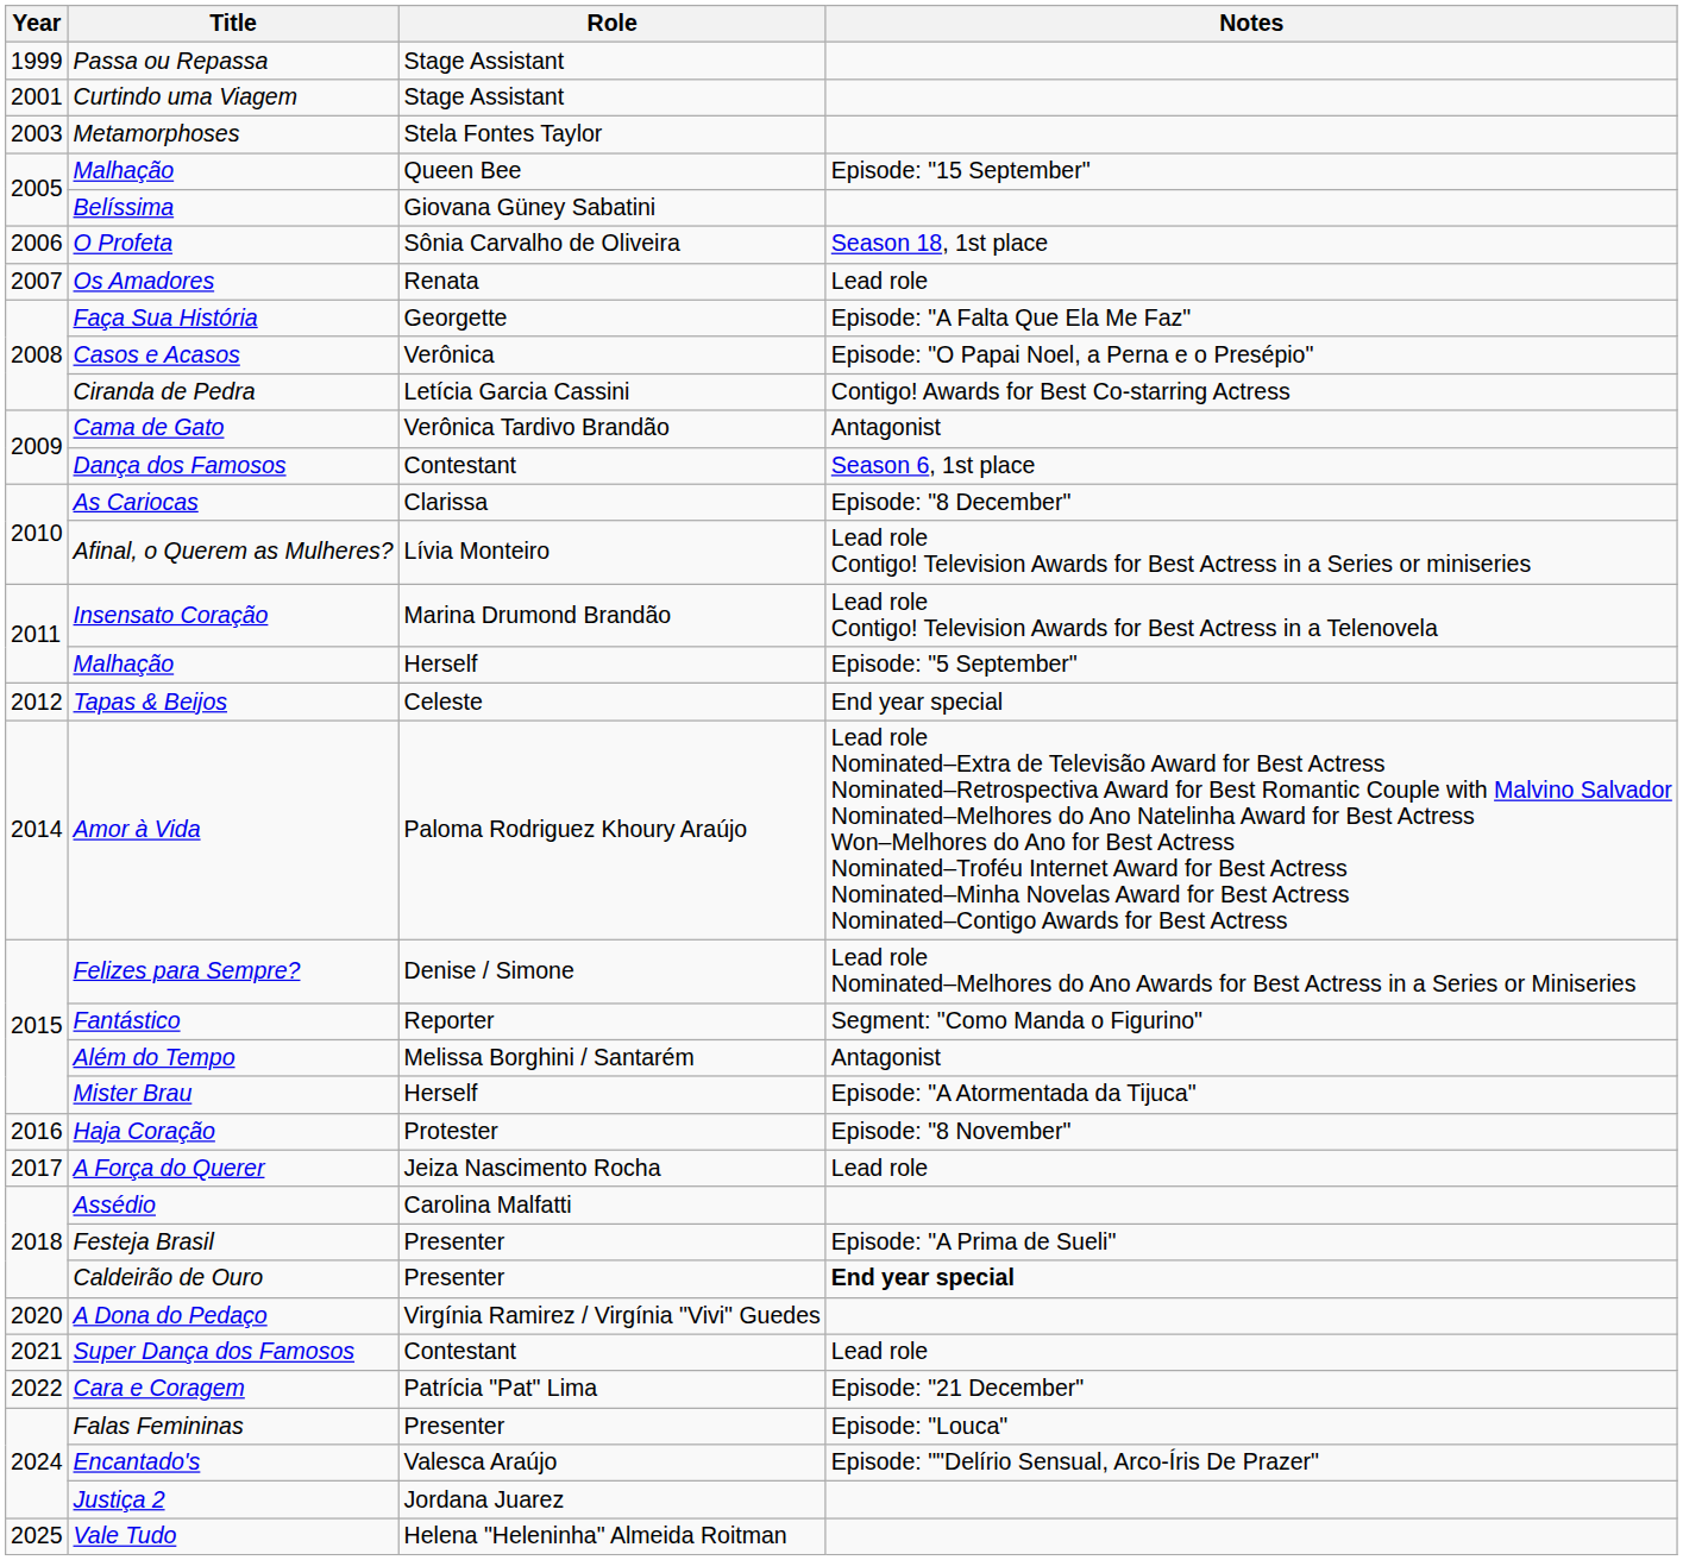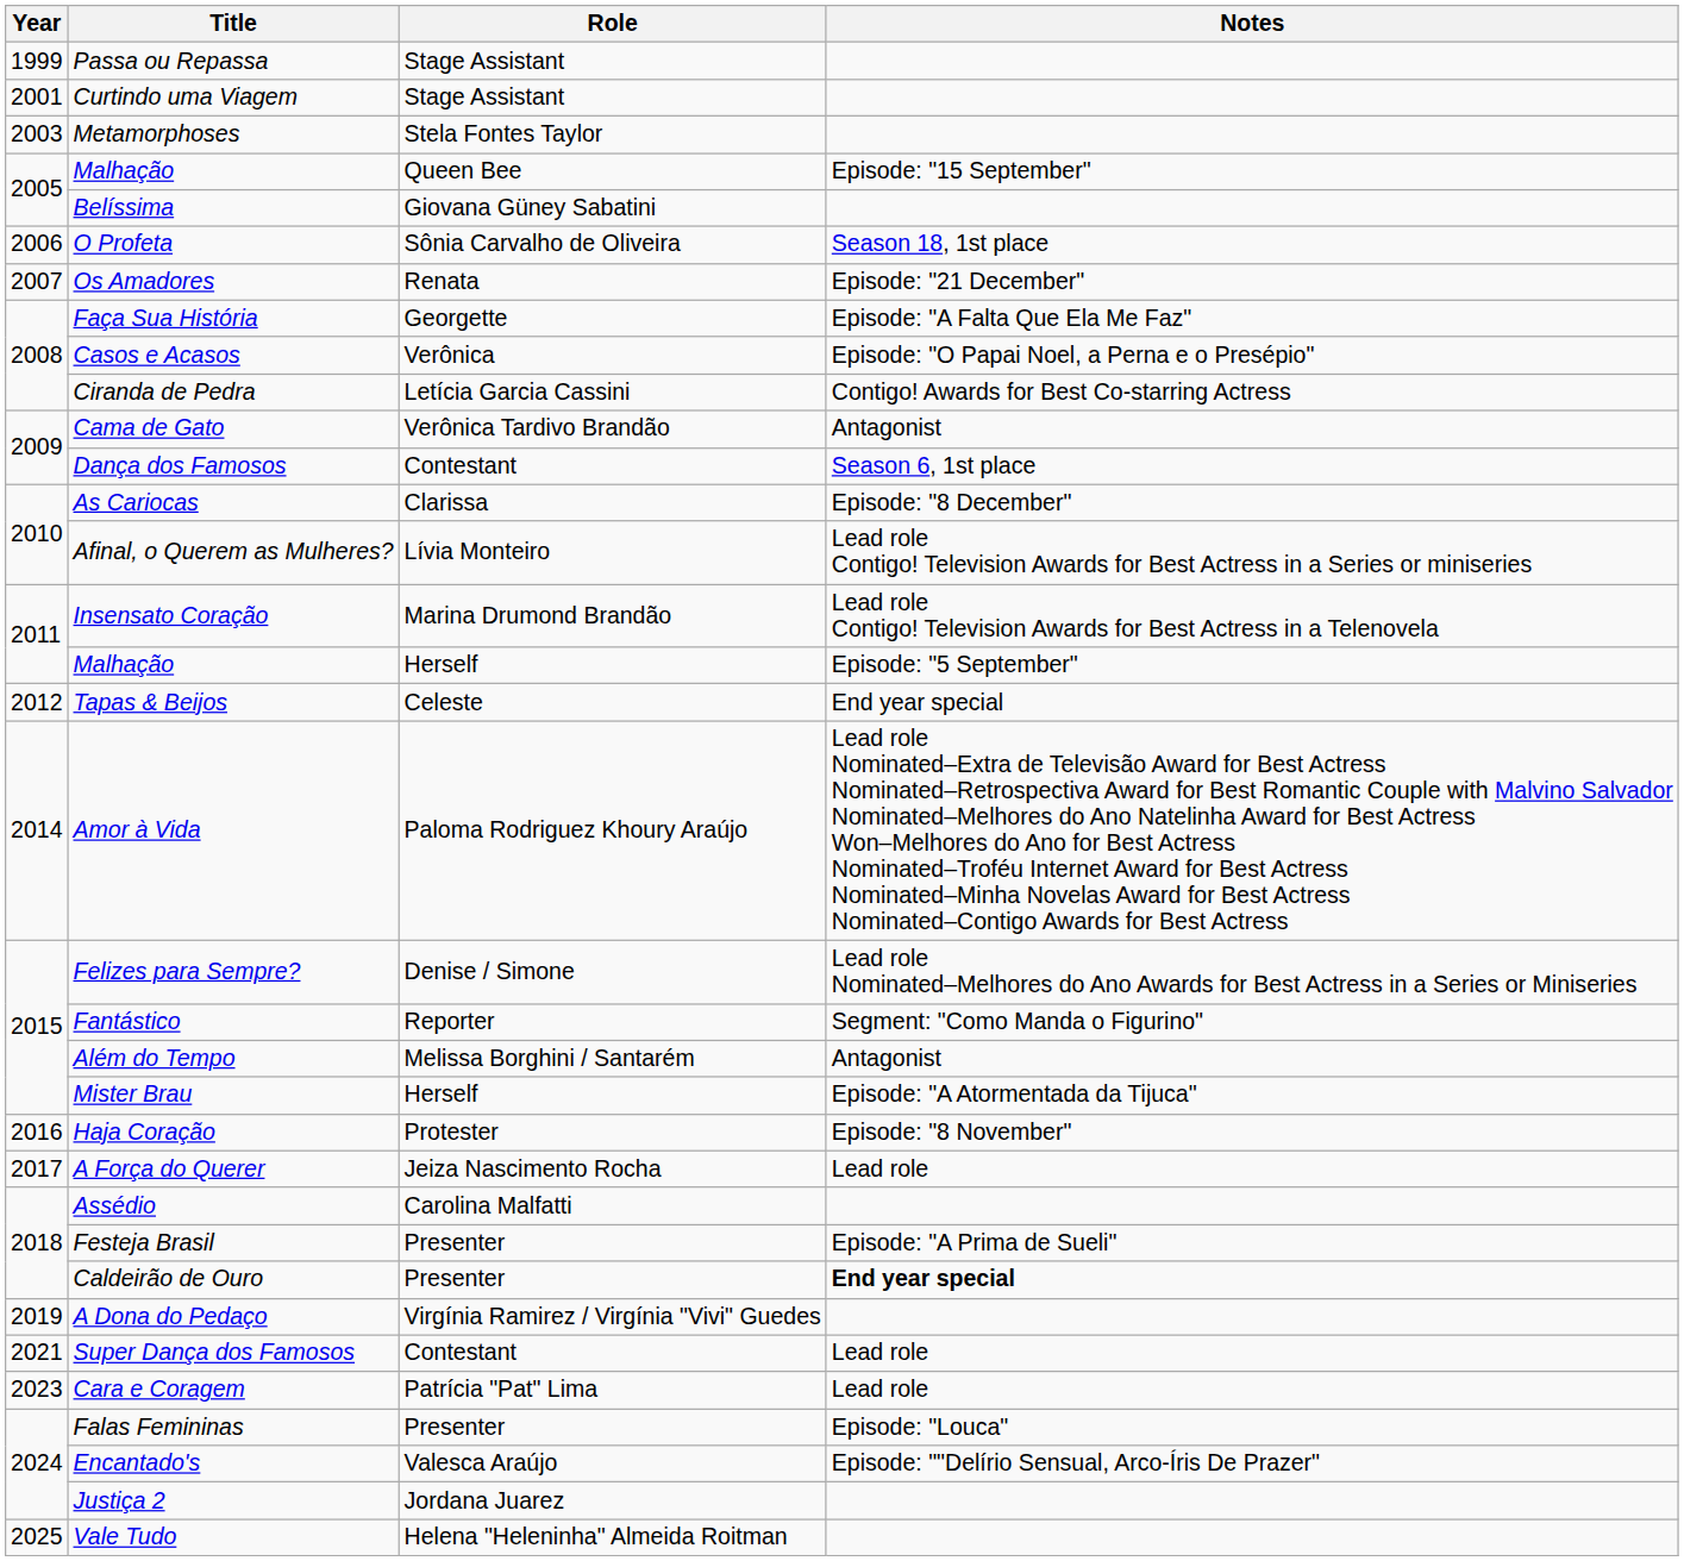Os Amadores | Notes: Lead role -> Episode: "21 December"
A Dona do Pedaço | Year: 2020 -> 2019
Cara e Coragem | Year: 2022 -> 2023
Cara e Coragem | Notes: Episode: "21 December" -> Lead role
